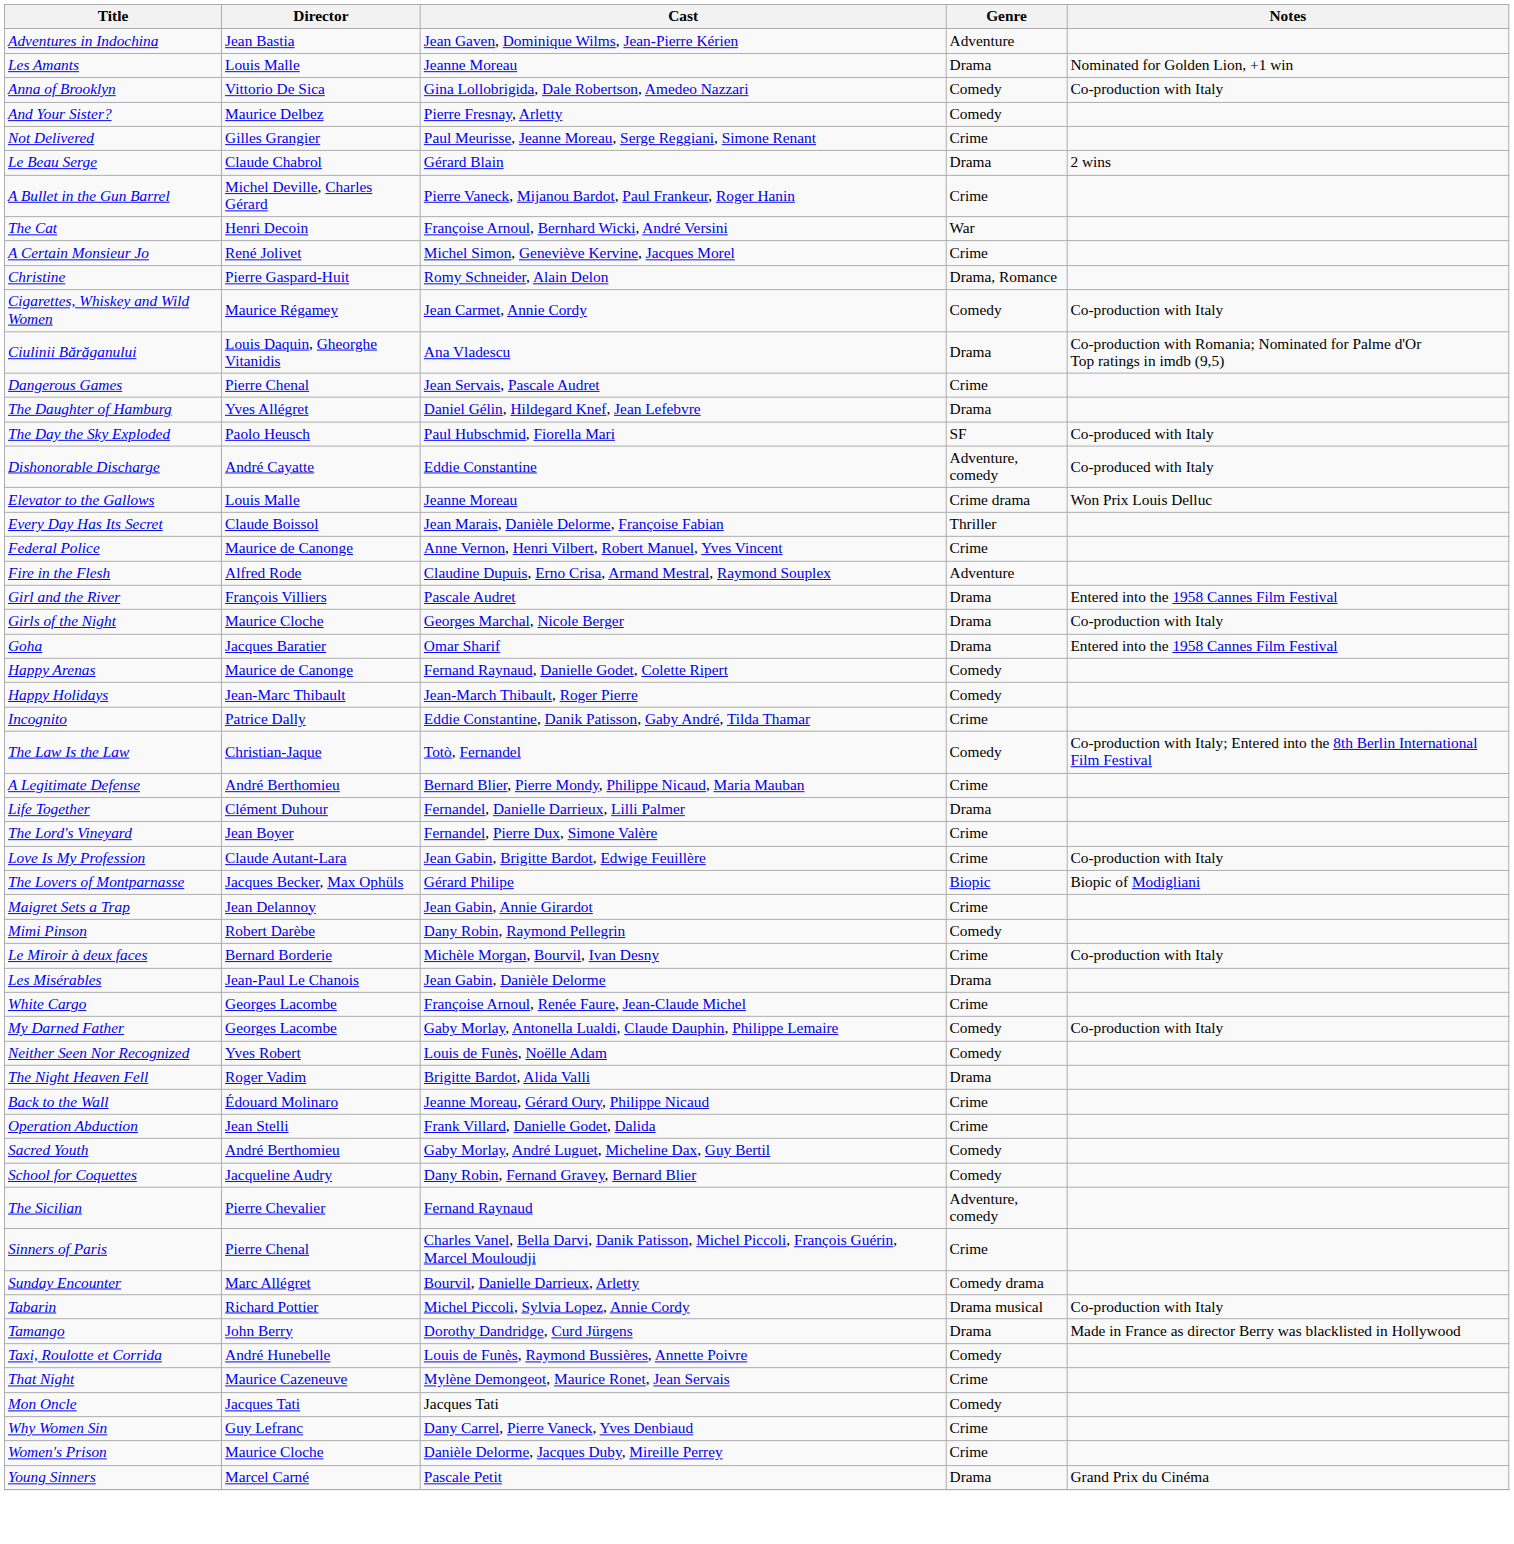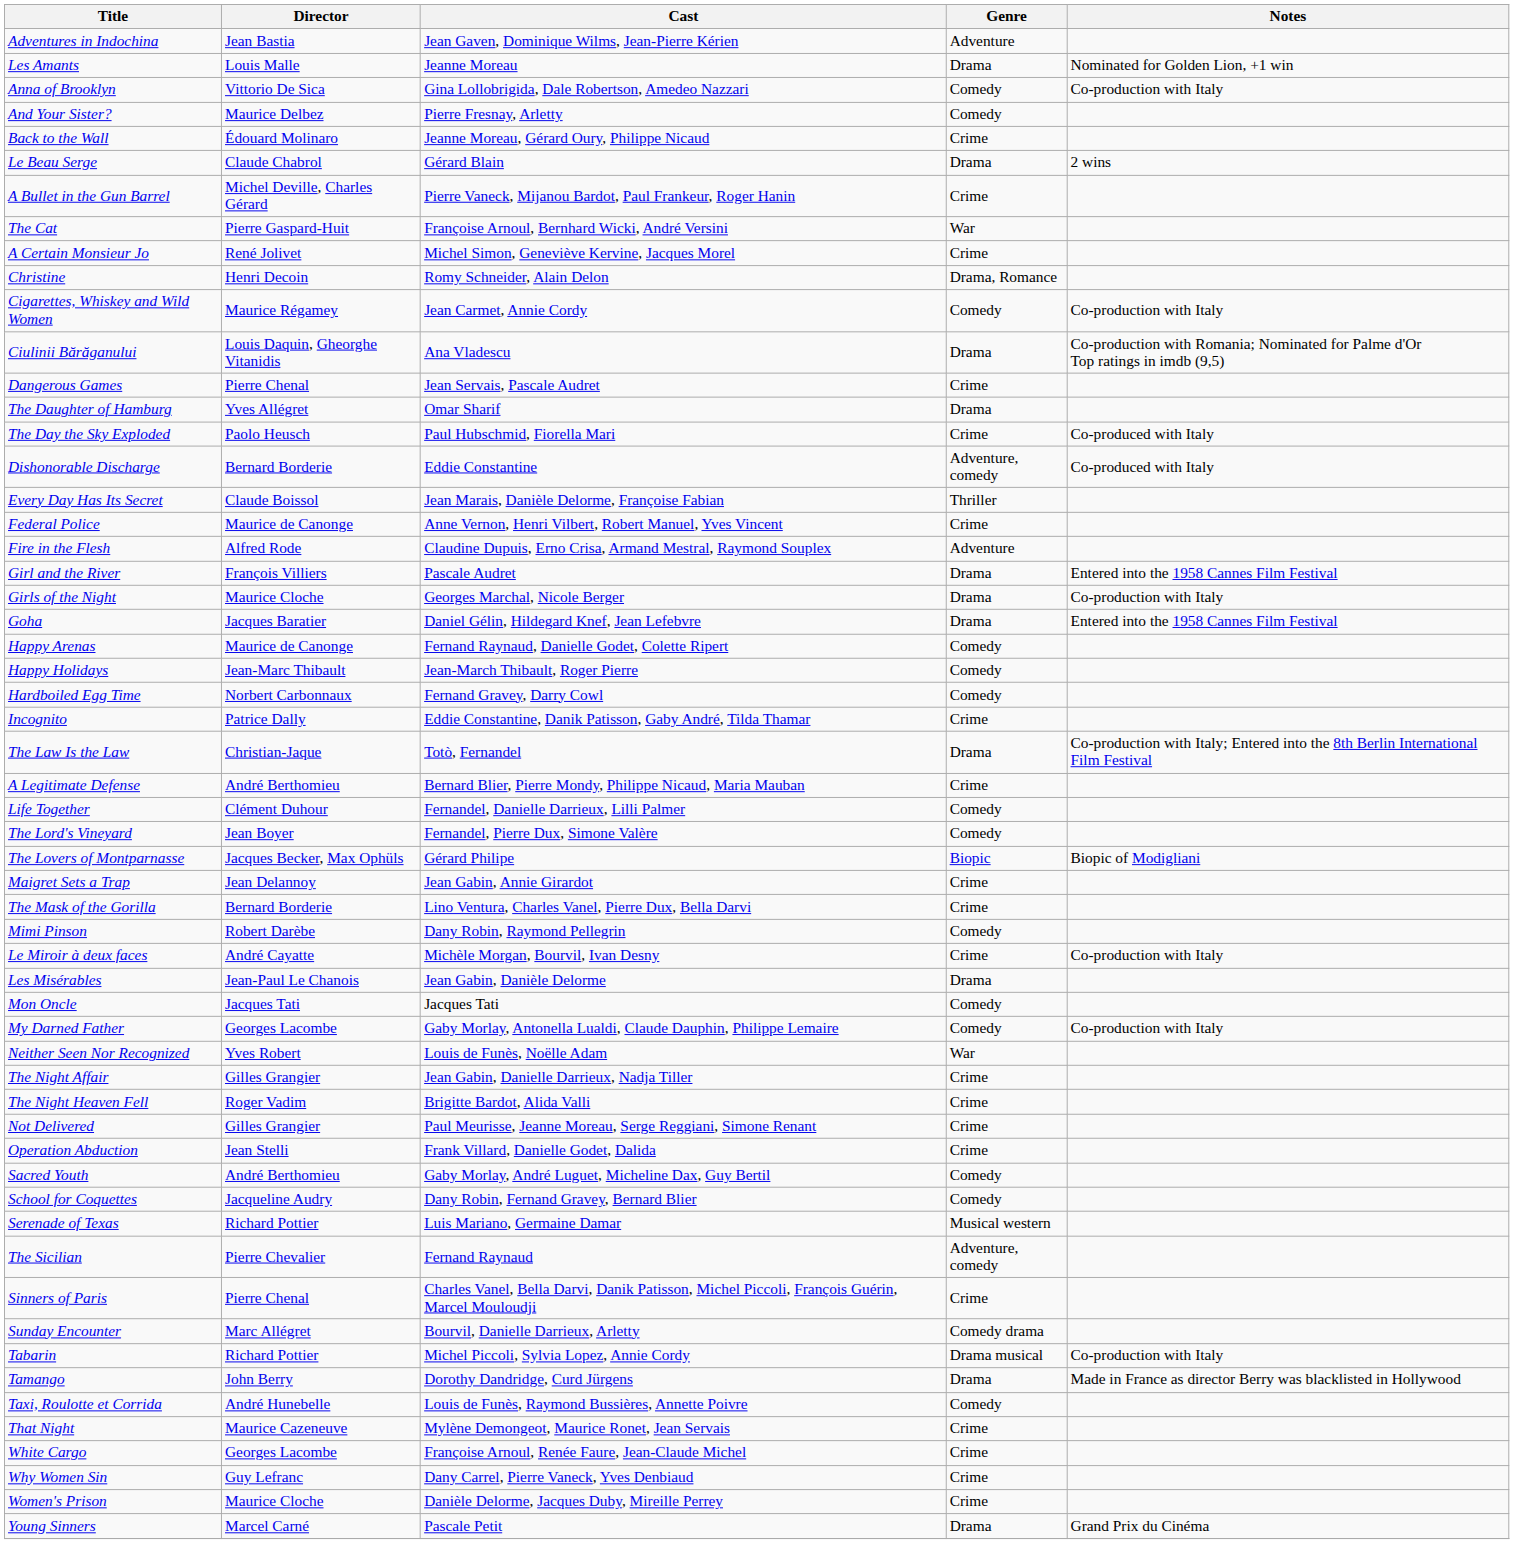rows swapped: Back to the Wall <-> Not Delivered
The Cat | Director: Henri Decoin -> Pierre Gaspard-Huit
Christine | Director: Pierre Gaspard-Huit -> Henri Decoin
The Daughter of Hamburg | Cast: Daniel Gélin, Hildegard Knef, Jean Lefebvre -> Omar Sharif
The Day the Sky Exploded | Genre: SF -> Crime
Dishonorable Discharge | Director: André Cayatte -> Bernard Borderie
- row: Elevator to the Gallows | Louis Malle | Jeanne Moreau | Crime drama | Won Prix Louis Delluc
Goha | Cast: Omar Sharif -> Daniel Gélin, Hildegard Knef, Jean Lefebvre
+ row: Hardboiled Egg Time | Norbert Carbonnaux | Fernand Gravey, Darry Cowl | Comedy
The Law Is the Law | Genre: Comedy -> Drama
Life Together | Genre: Drama -> Comedy
The Lord's Vineyard | Genre: Crime -> Comedy
- row: Love Is My Profession | Claude Autant-Lara | Jean Gabin, Brigitte Bardot, Edwige Feuillère | Crime | Co-production with Italy
+ row: The Mask of the Gorilla | Bernard Borderie | Lino Ventura, Charles Vanel, Pierre Dux, Bella Darvi | Crime
Le Miroir à deux faces | Director: Bernard Borderie -> André Cayatte
rows swapped: Mon Oncle <-> White Cargo
Neither Seen Nor Recognized | Genre: Comedy -> War
+ row: The Night Affair | Gilles Grangier | Jean Gabin, Danielle Darrieux, Nadja Tiller | Crime
The Night Heaven Fell | Genre: Drama -> Crime
+ row: Serenade of Texas | Richard Pottier | Luis Mariano, Germaine Damar | Musical western
